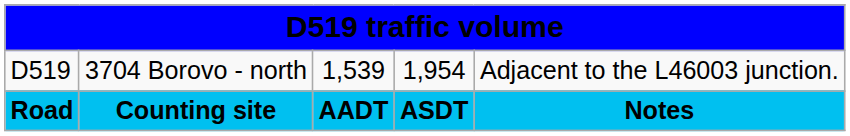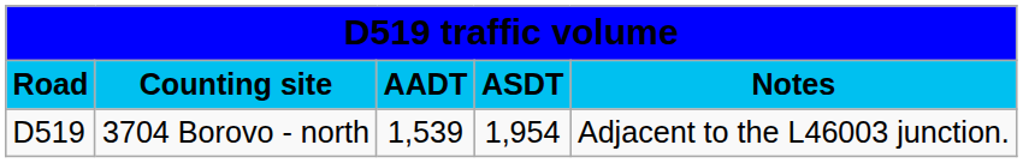rows swapped: Road <-> D519
